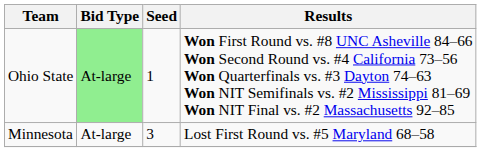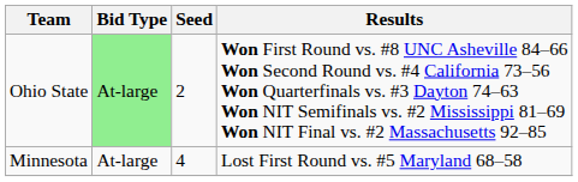Ohio State | Seed: 1 -> 2
Minnesota | Seed: 3 -> 4
